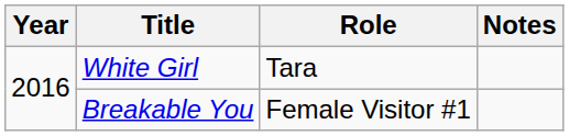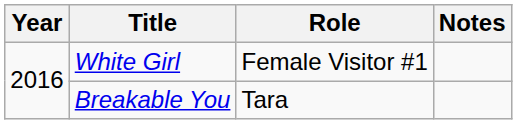White Girl | Role: Tara -> Female Visitor #1
Breakable You | Role: Female Visitor #1 -> Tara
